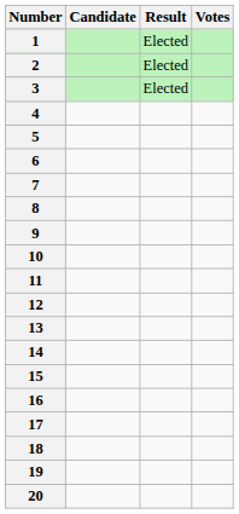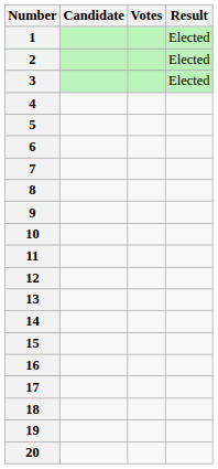columns swapped: Votes <-> Result
